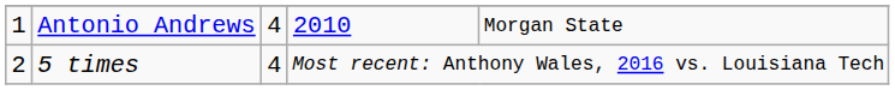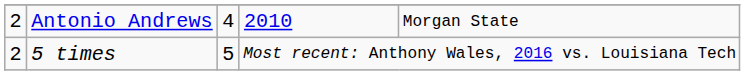Antonio Andrews | column 1: 1 -> 2
5 times | column 3: 4 -> 5
